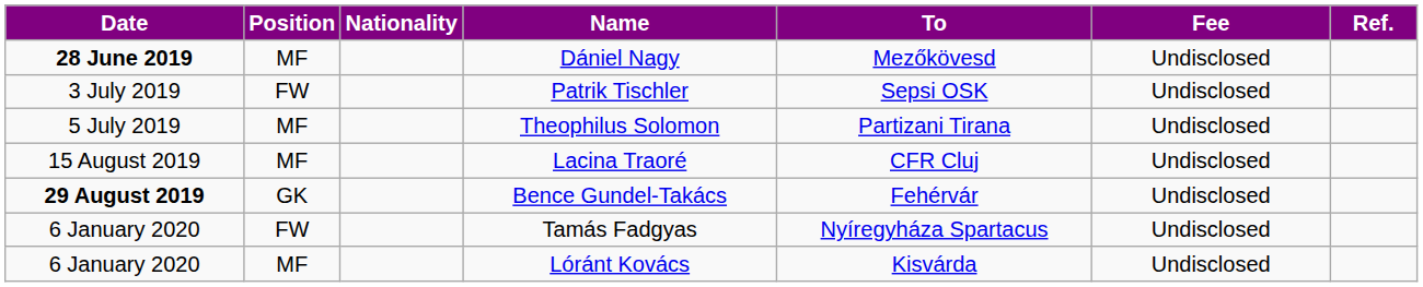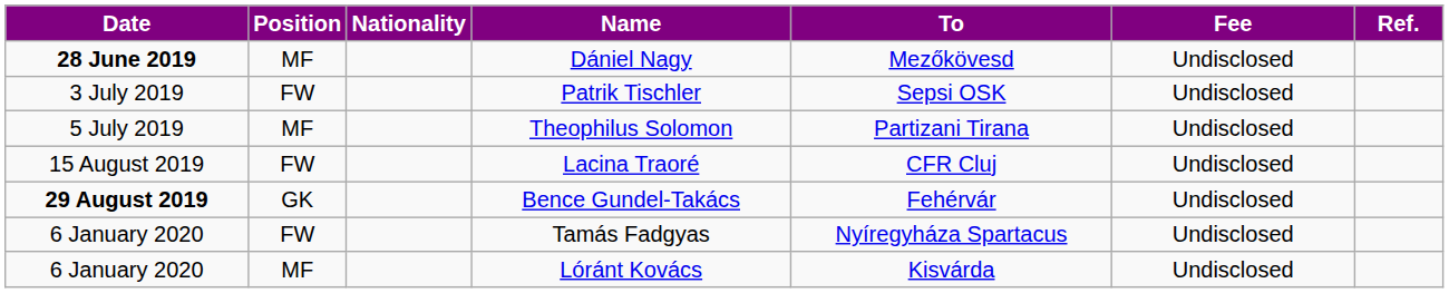Lacina Traoré | Position: MF -> FW
